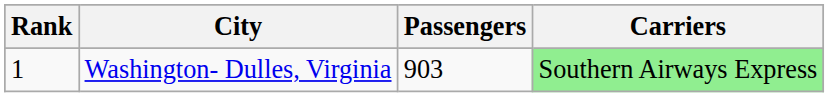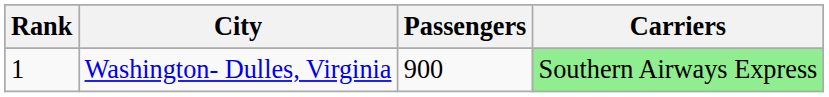Washington- Dulles, Virginia | Passengers: 903 -> 900
